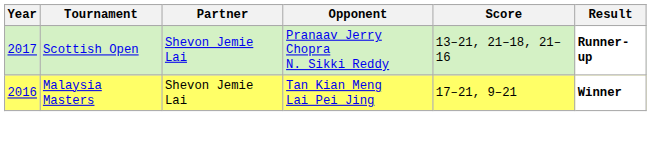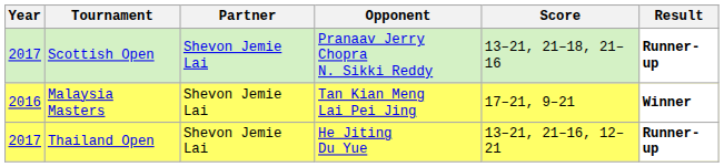+ row: 2017 | Thailand Open | Shevon Jemie Lai | He Jiting Du Yue | 13–21, 21–16, 12–21 | Runner-up
